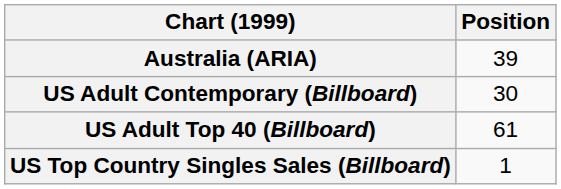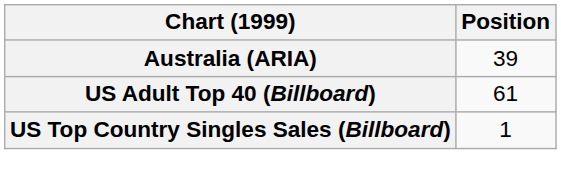- row: US Adult Contemporary (Billboard) | 30
